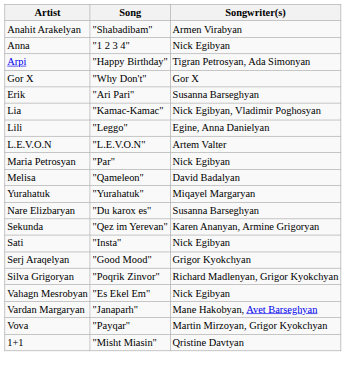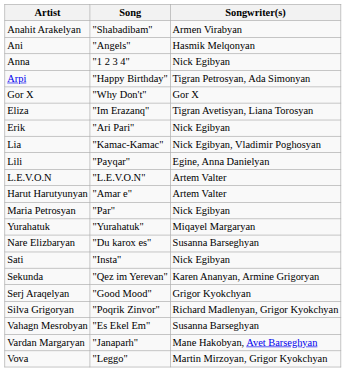+ row: Ani | "Angels" | Hasmik Melqonyan
+ row: Eliza | "Im Erazanq" | Tigran Avetisyan, Liana Torosyan
Erik | Songwriter(s): Susanna Barseghyan -> Nick Egibyan
Lili | Song: "Leggo" -> "Payqar"
+ row: Harut Harutyunyan | "Amar e" | Artem Valter
- row: Melisa | "Qameleon" | David Badalyan
rows swapped: Sati <-> Sekunda
Vahagn Mesrobyan | Songwriter(s): Nick Egibyan -> Susanna Barseghyan
Vova | Song: "Payqar" -> "Leggo"
- row: 1+1 | "Misht Miasin" | Qristine Davtyan
